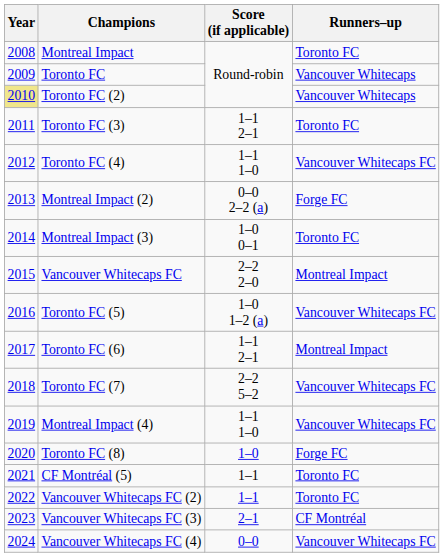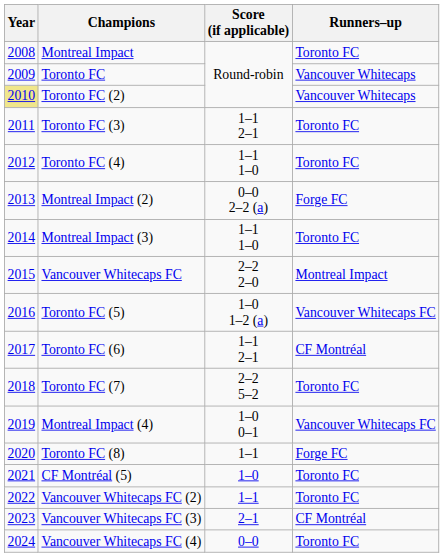Toronto FC (4) | Runners–up: Vancouver Whitecaps FC -> Toronto FC
Montreal Impact (3) | Score (if applicable): 1–0 0–1 -> 1–1 1–0
Toronto FC (6) | Runners–up: Montreal Impact -> CF Montréal
Toronto FC (7) | Runners–up: Vancouver Whitecaps FC -> Toronto FC
Montreal Impact (4) | Score (if applicable): 1–1 1–0 -> 1–0 0–1
Toronto FC (8) | Score (if applicable): 1–0 -> 1–1
CF Montréal (5) | Score (if applicable): 1–1 -> 1–0
Vancouver Whitecaps FC (4) | Runners–up: Vancouver Whitecaps FC -> Toronto FC
